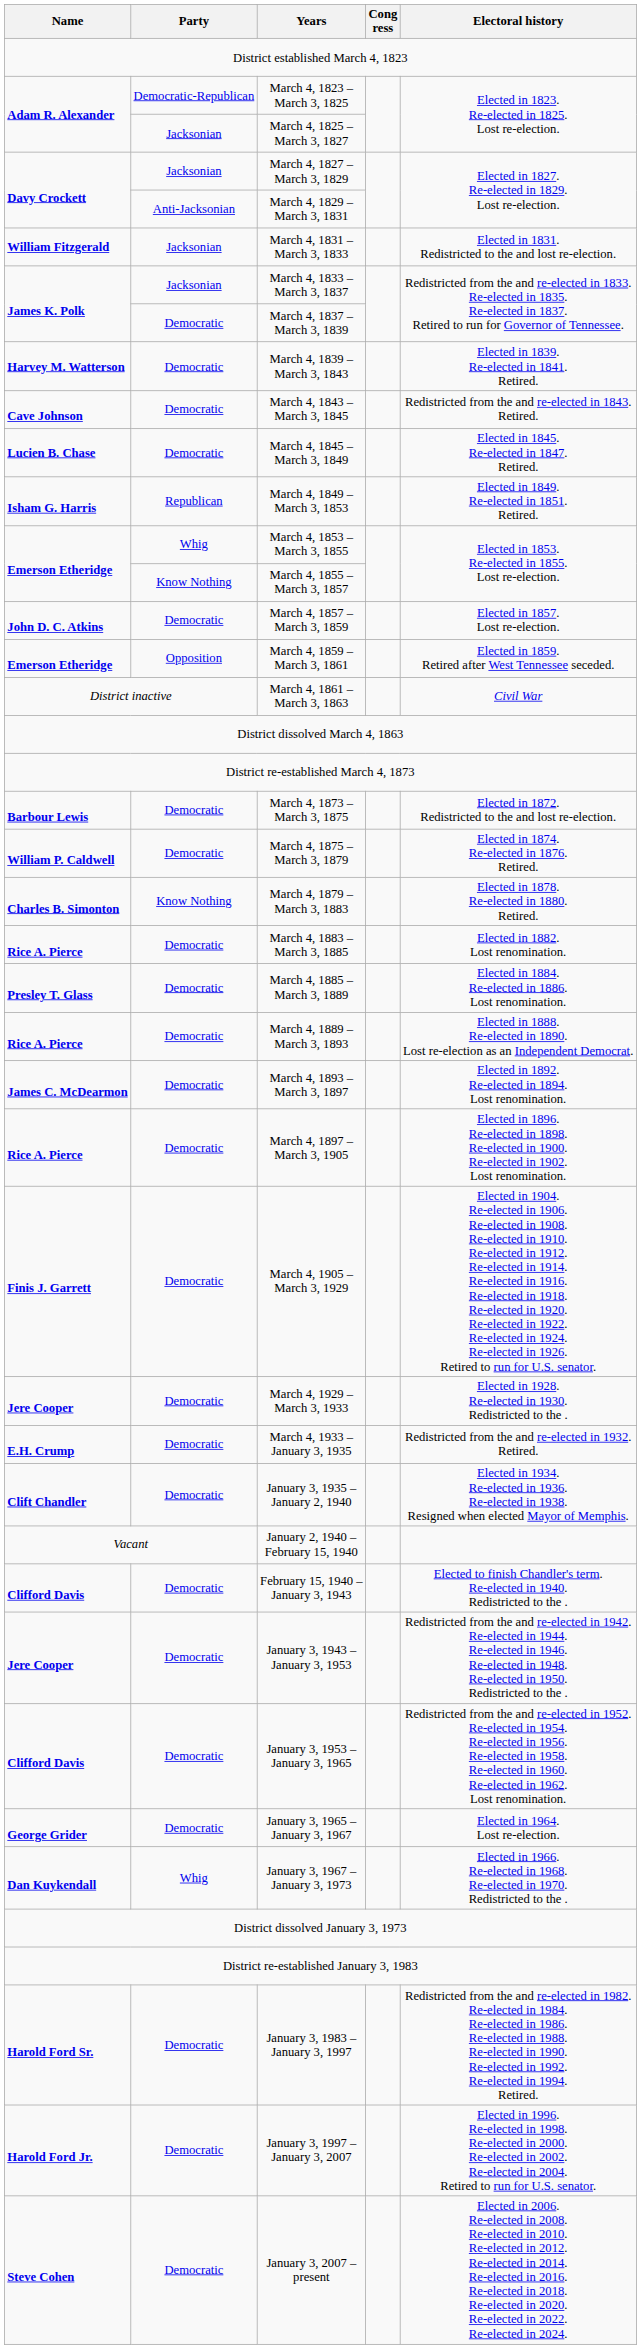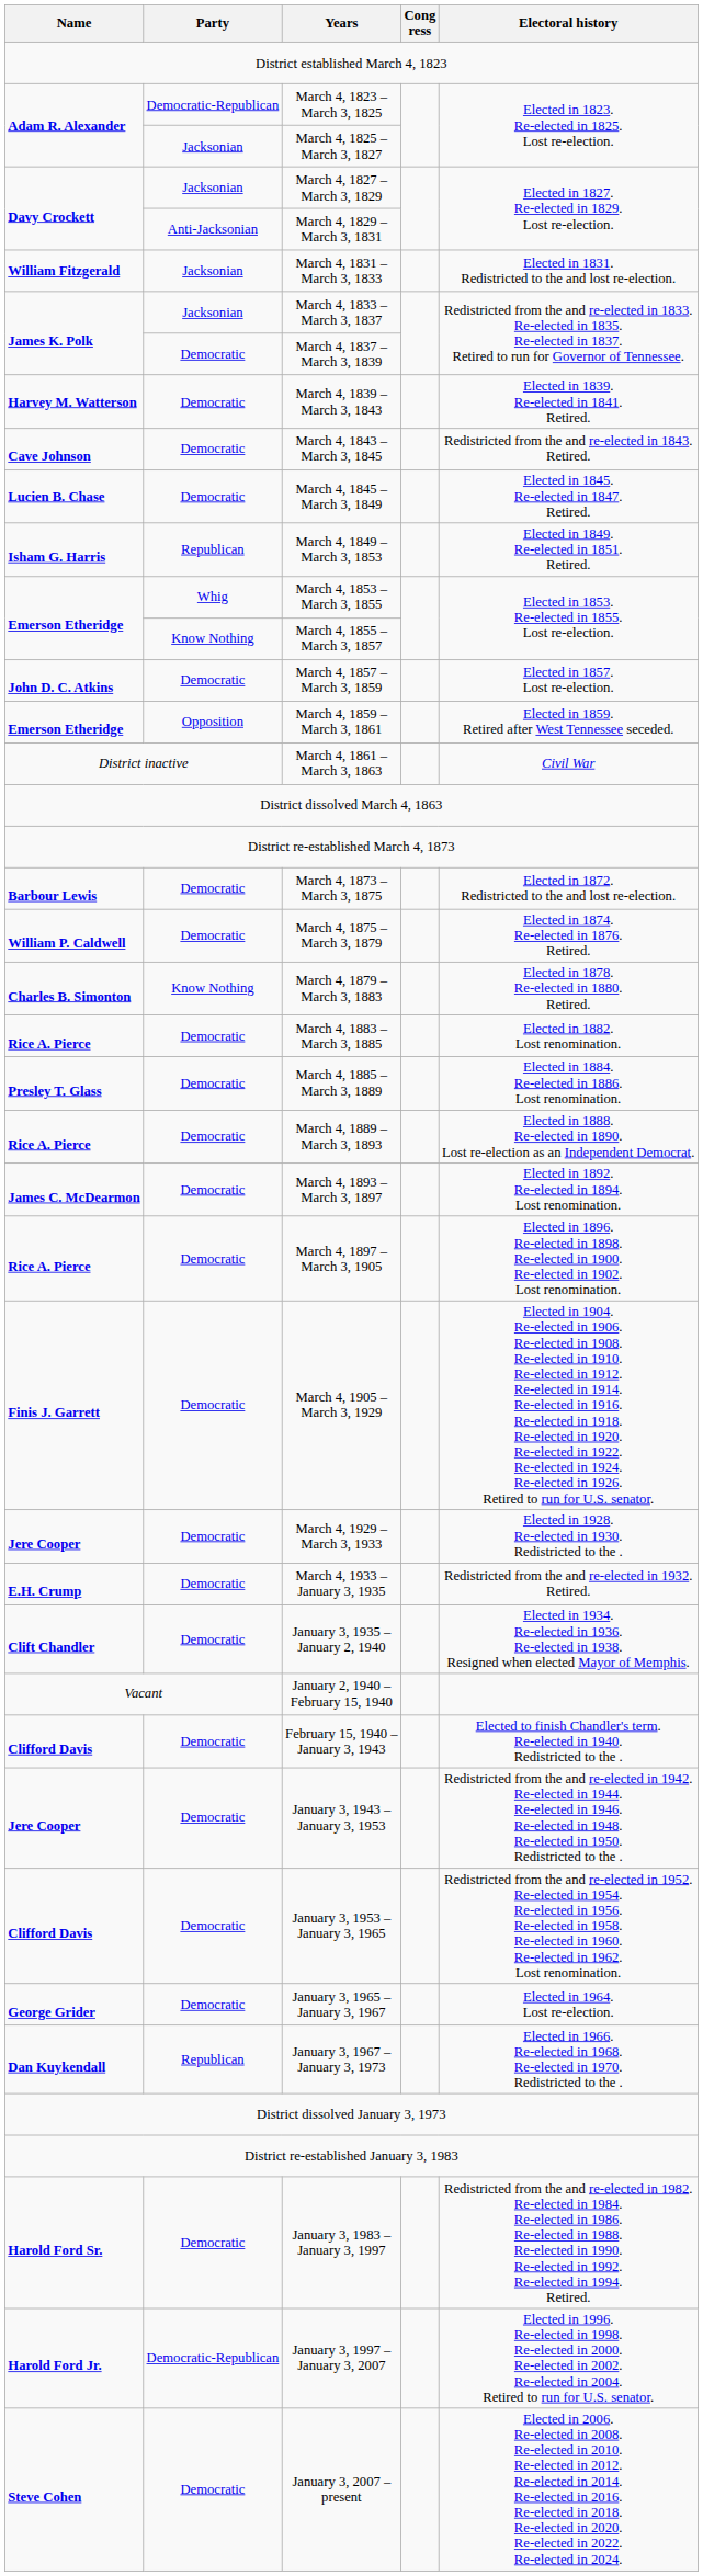January 3, 1967 – January 3, 1973 | Party: Whig -> Republican
January 3, 1997 – January 3, 2007 | Party: Democratic -> Democratic-Republican
